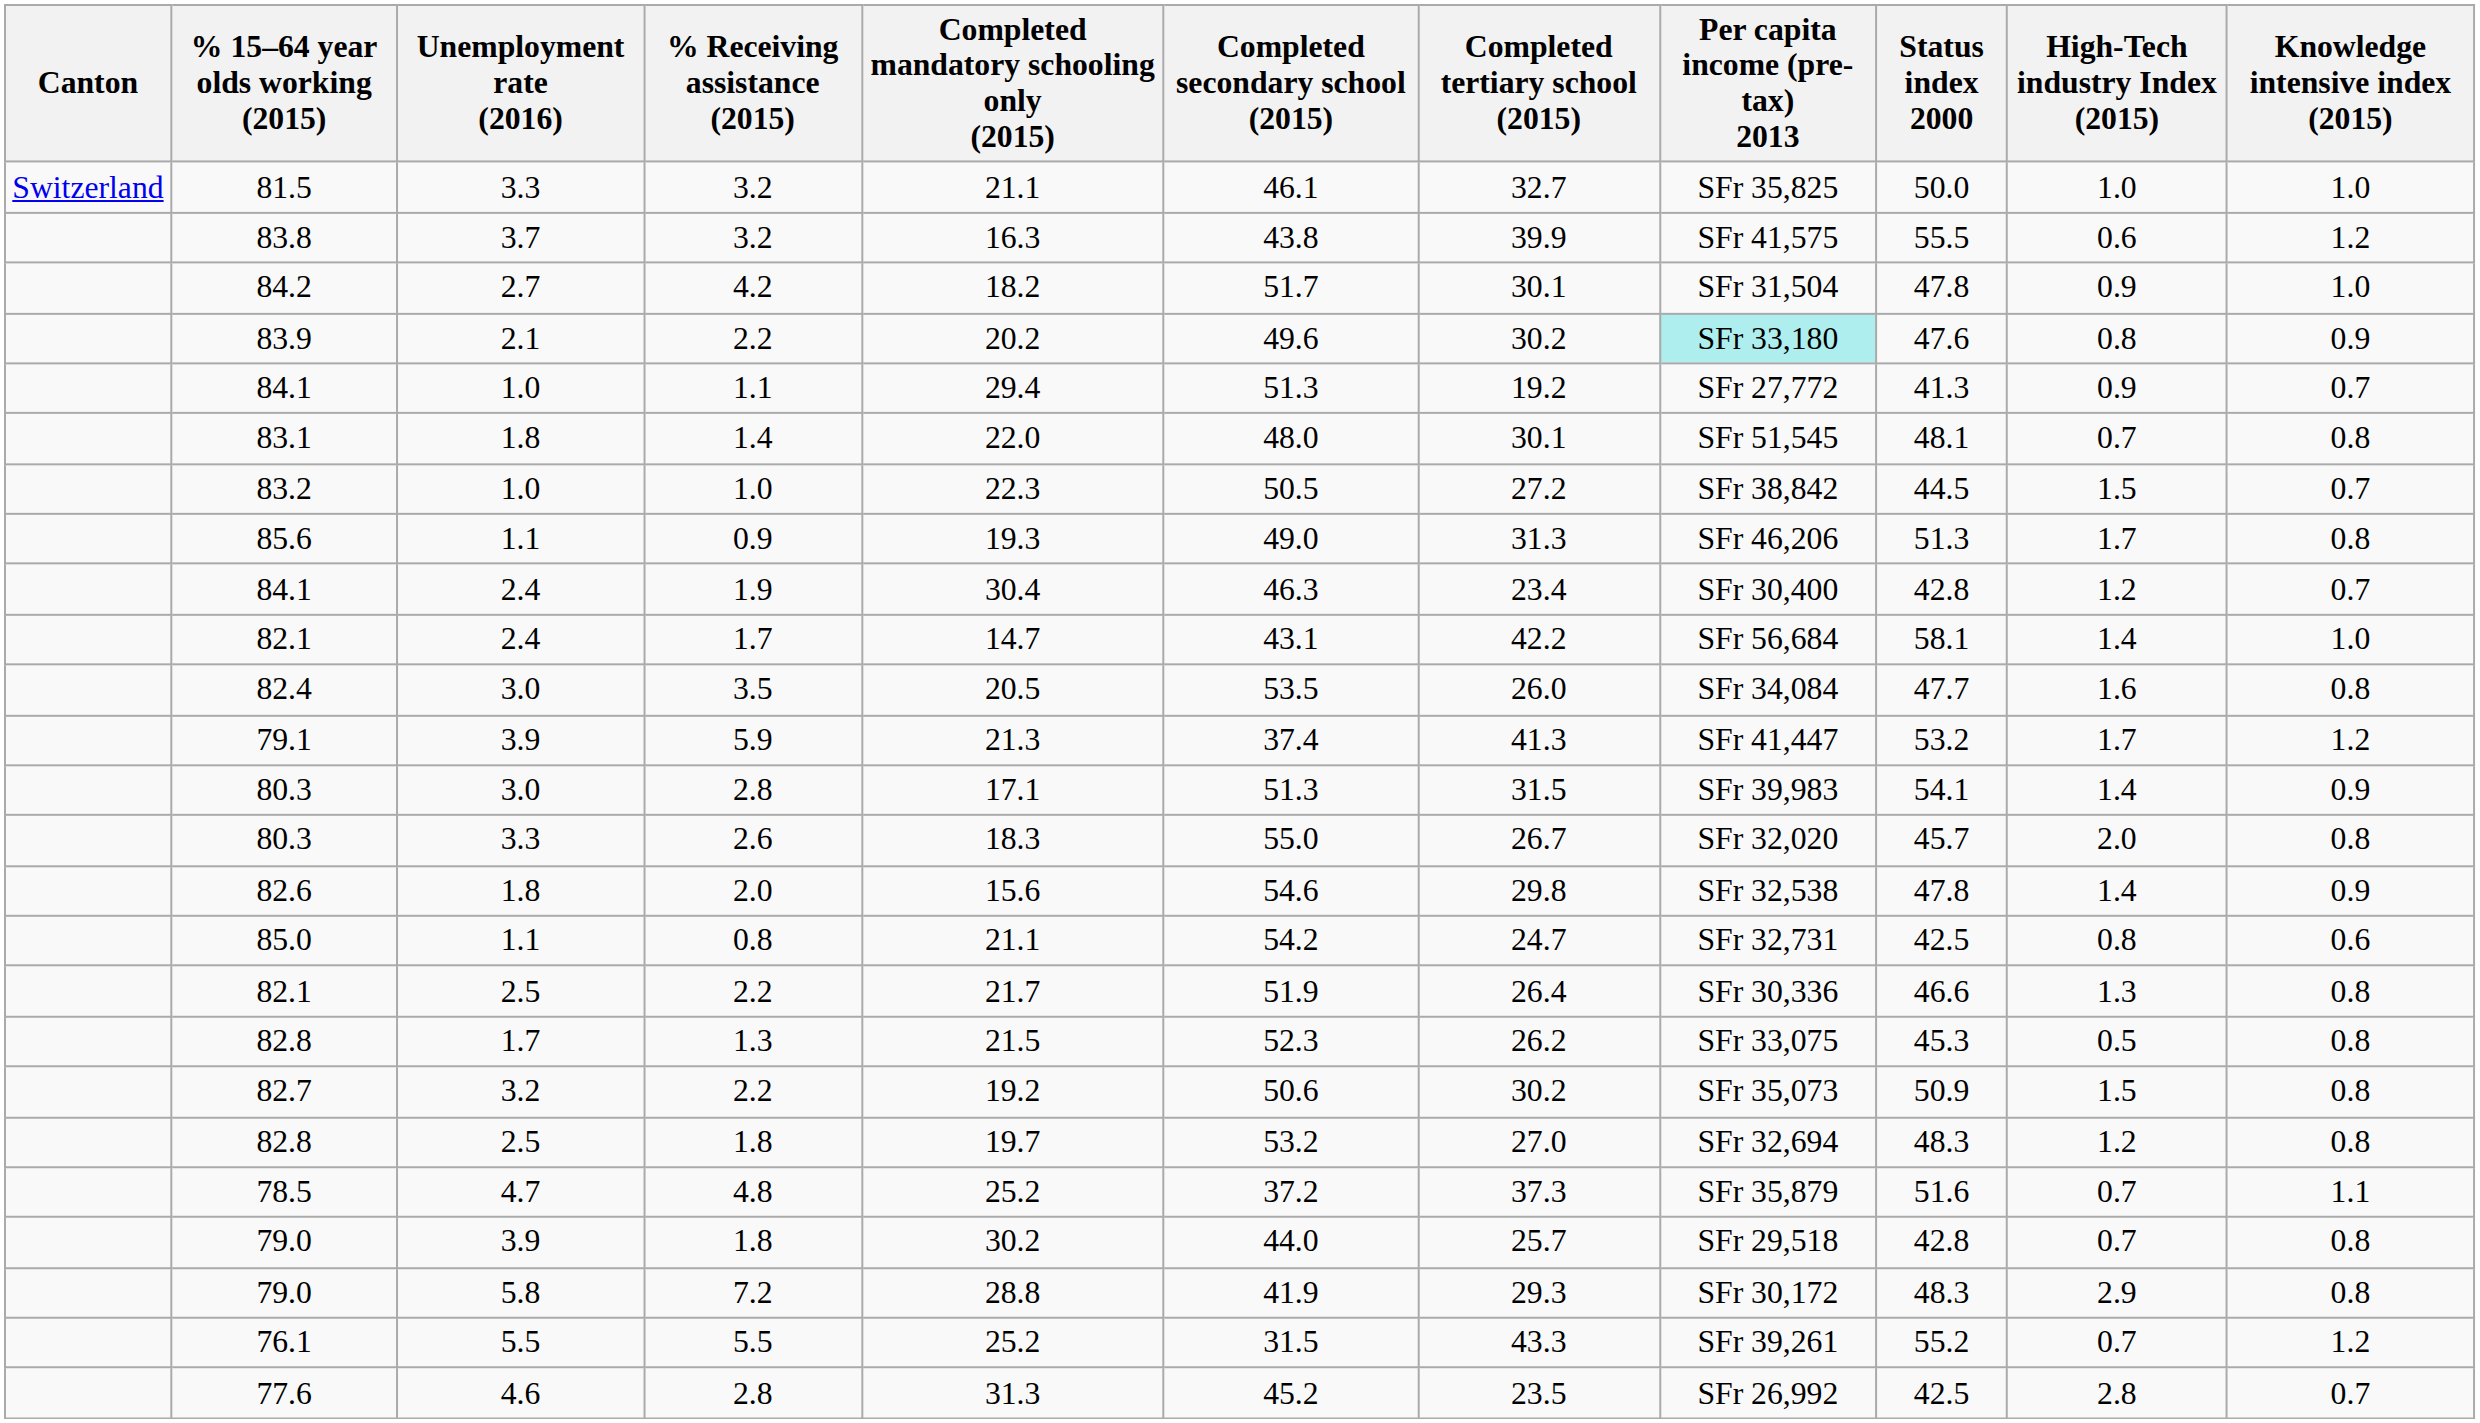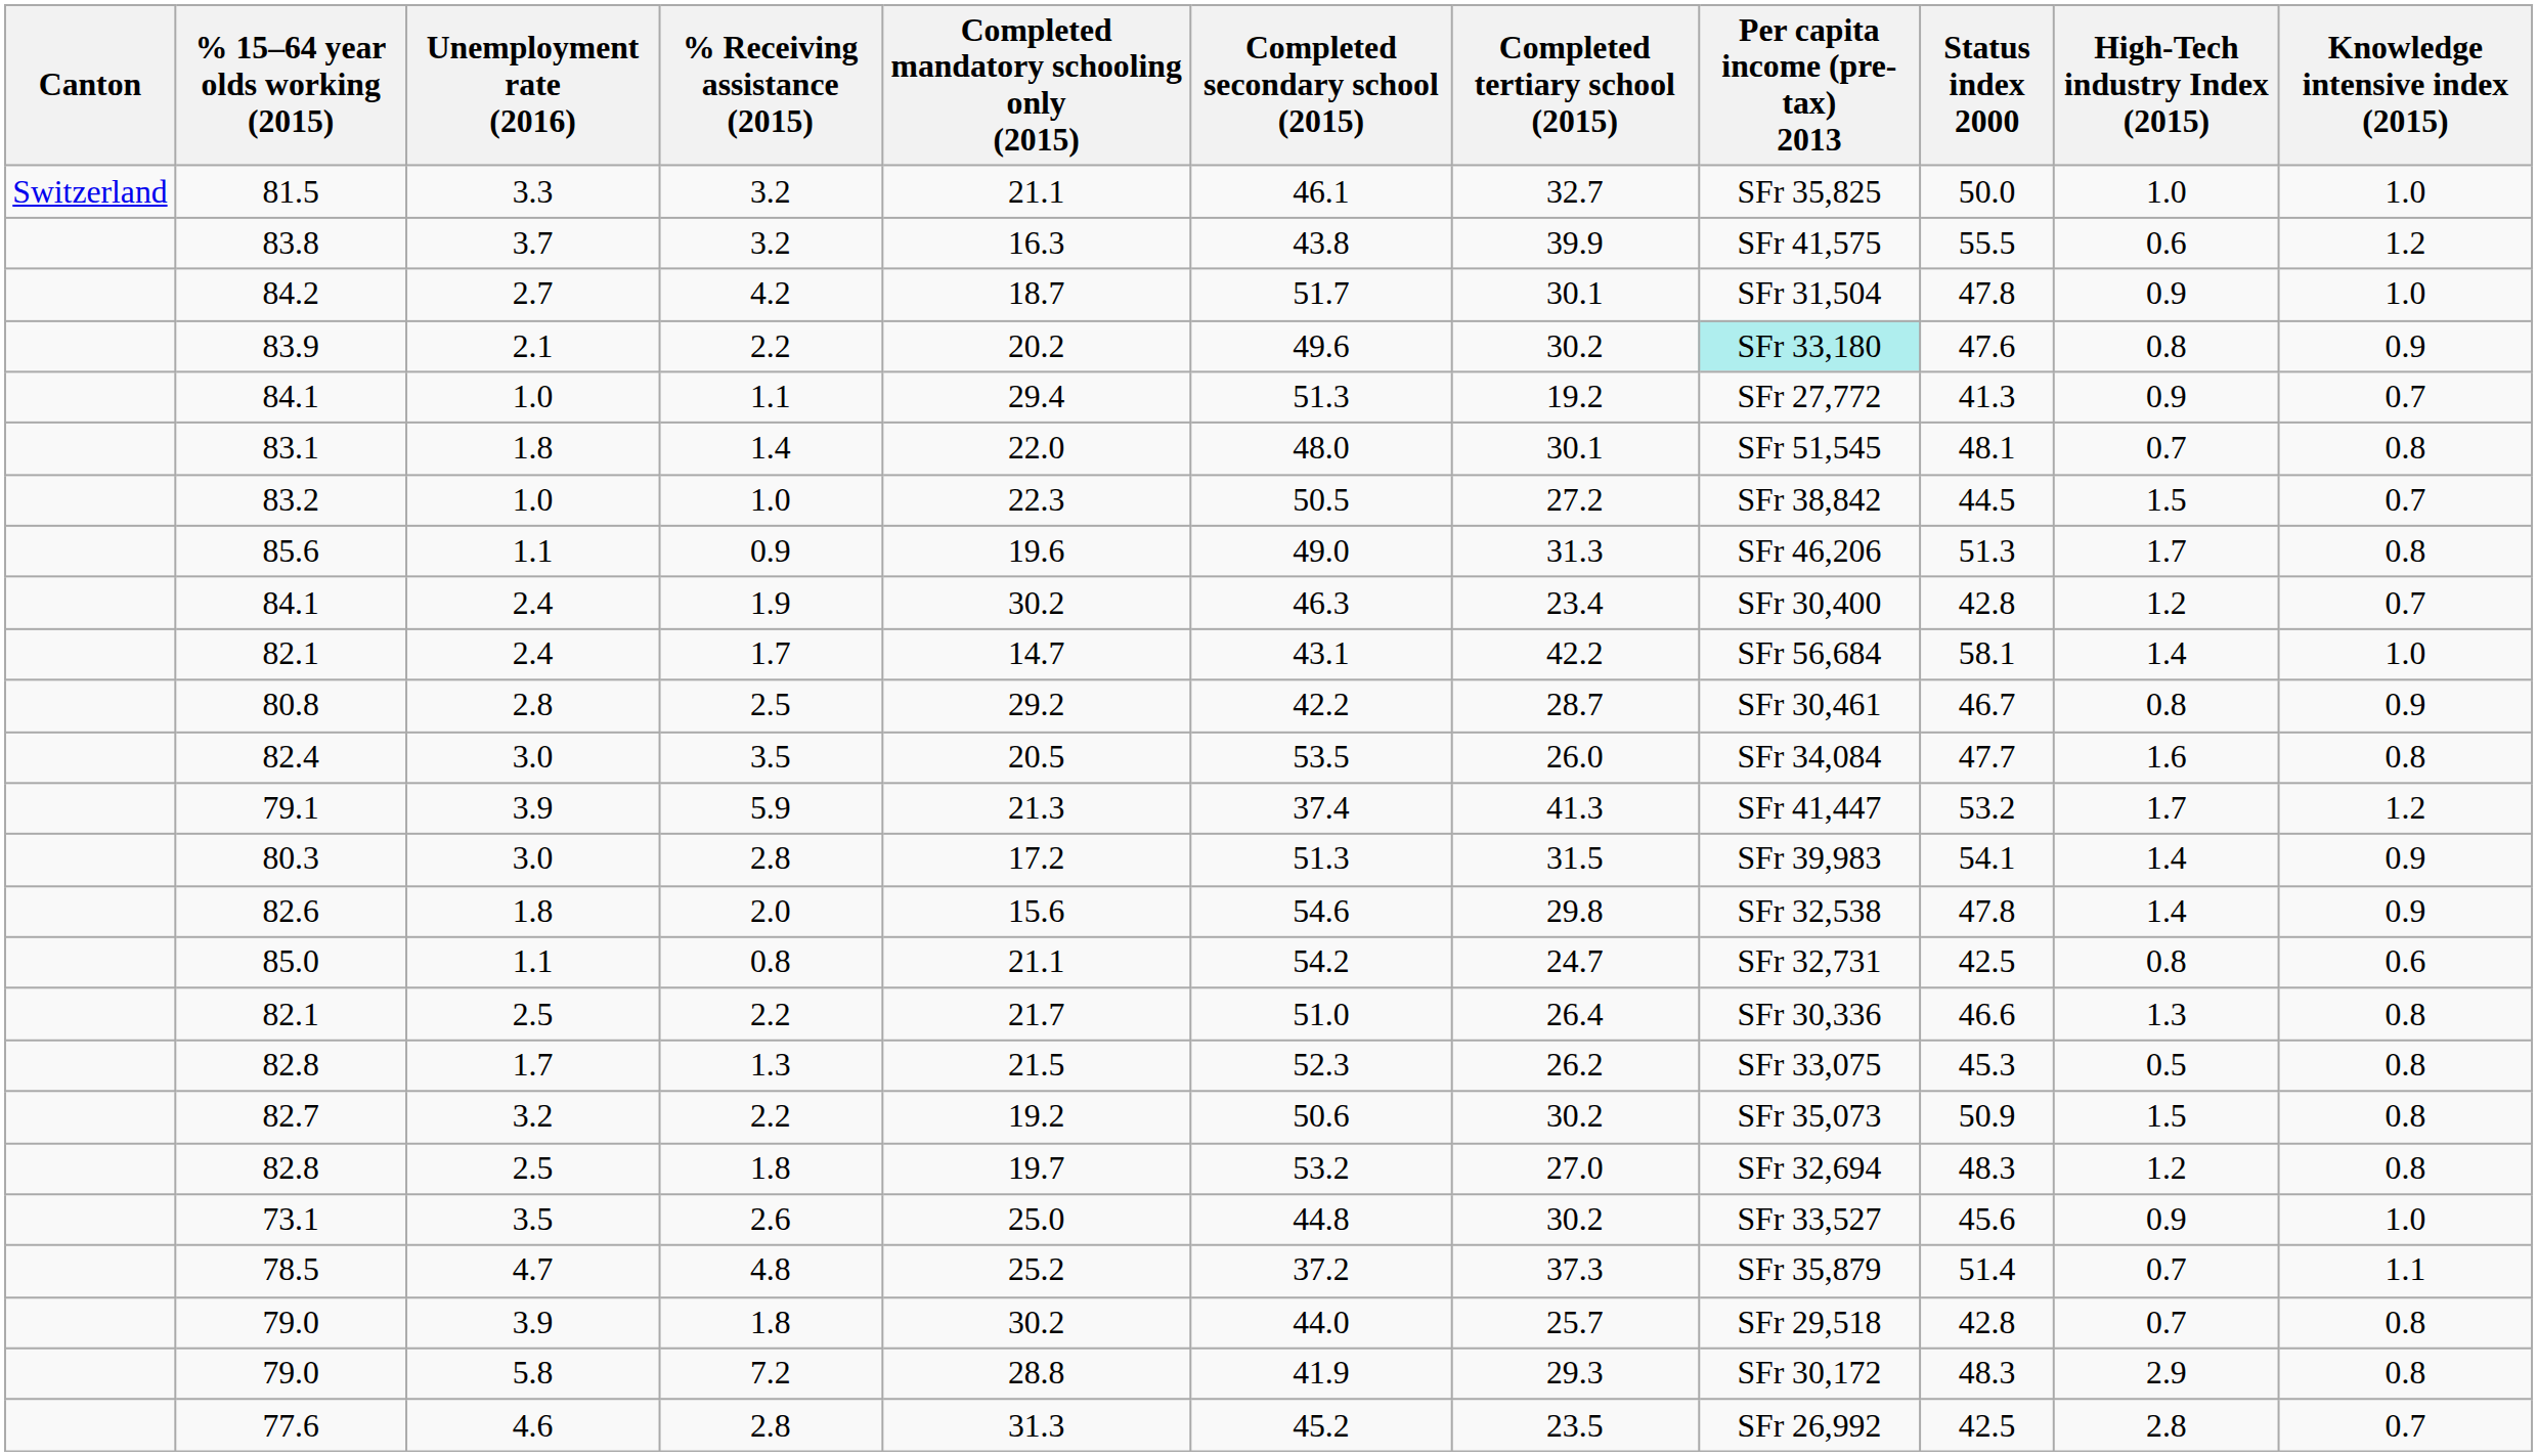84.2 | Completed mandatory schooling only (2015): 18.2 -> 18.7
85.6 | Completed mandatory schooling only (2015): 19.3 -> 19.6
84.1 / 1.9 | Completed mandatory schooling only (2015): 30.4 -> 30.2
+ row: 80.8 | 2.8 | 2.5 | 29.2 | 42.2 | 28.7 | SFr 30,461 | 46.7 | 0.8 | 0.9
80.3 / 2.8 | Completed mandatory schooling only (2015): 17.1 -> 17.2
- row: 80.3 | 3.3 | 2.6 | 18.3 | 55.0 | 26.7 | SFr 32,020 | 45.7 | 2.0 | 0.8
82.1 / 2.2 | Completed secondary school (2015): 51.9 -> 51.0
+ row: 73.1 | 3.5 | 2.6 | 25.0 | 44.8 | 30.2 | SFr 33,527 | 45.6 | 0.9 | 1.0
78.5 | Status index 2000: 51.6 -> 51.4
- row: 76.1 | 5.5 | 5.5 | 25.2 | 31.5 | 43.3 | SFr 39,261 | 55.2 | 0.7 | 1.2
